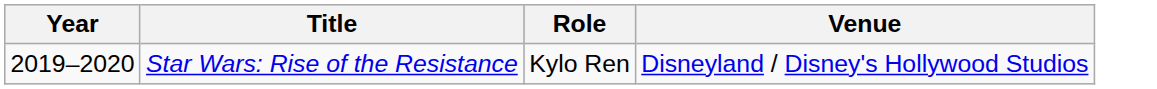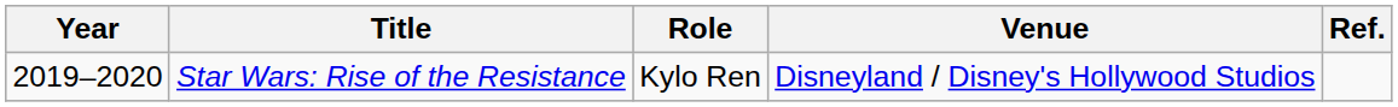+ column: Ref.
